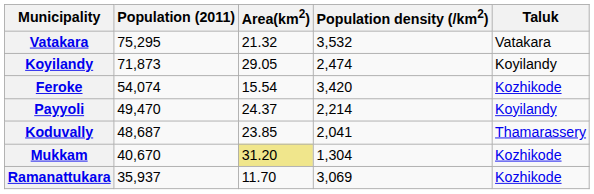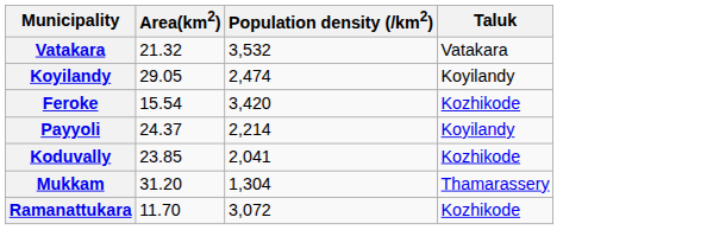- column: Population (2011) | 75,295 | 71,873 | 54,074 | 49,470 | 48,687 | 40,670 | 35,937
Koduvally | Taluk: Thamarassery -> Kozhikode
Mukkam | Area(km2): khaki background -> no background
Mukkam | Taluk: Kozhikode -> Thamarassery
Ramanattukara | Population density (/km2): 3,069 -> 3,072
